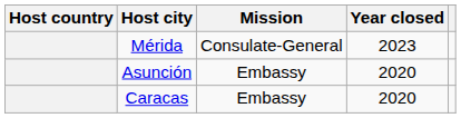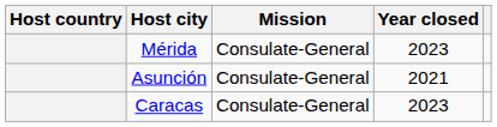Asunción | Mission: Embassy -> Consulate-General
Asunción | Year closed: 2020 -> 2021
Caracas | Mission: Embassy -> Consulate-General
Caracas | Year closed: 2020 -> 2023
